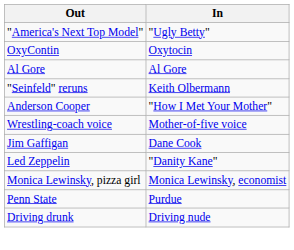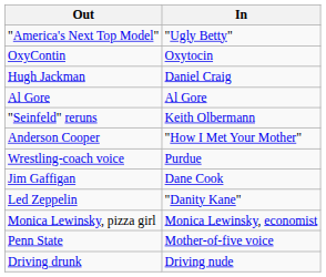+ row: Hugh Jackman | Daniel Craig
Wrestling-coach voice | In: Mother-of-five voice -> Purdue
Penn State | In: Purdue -> Mother-of-five voice
